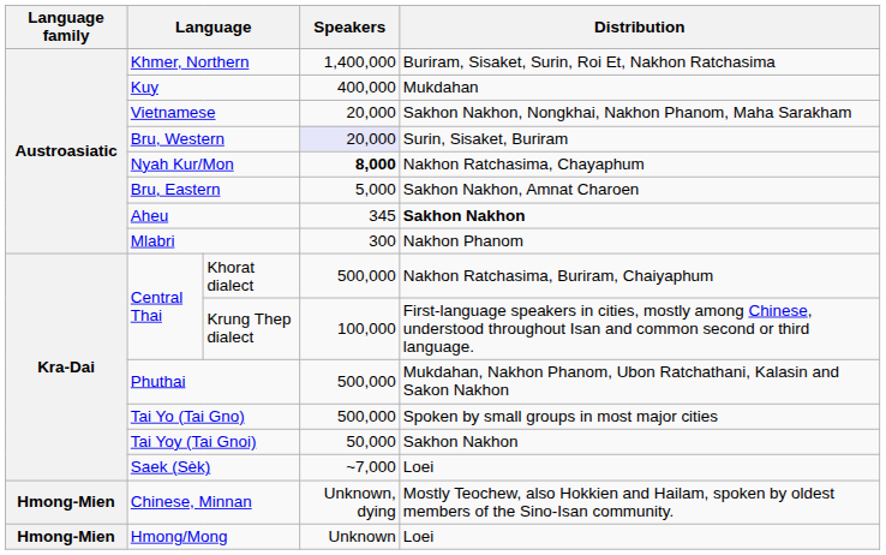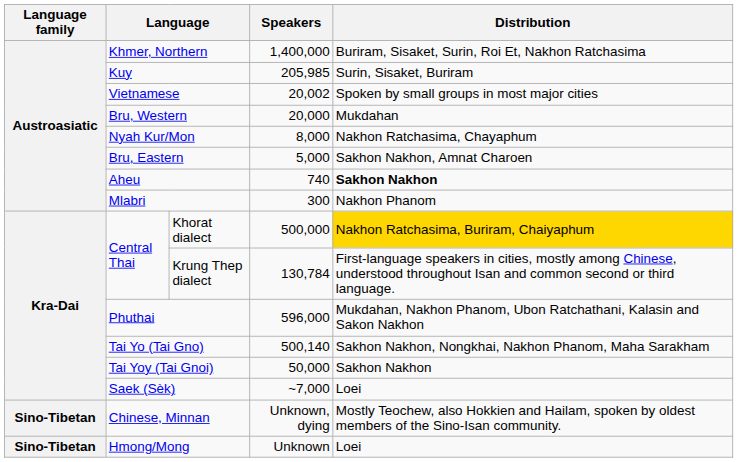Kuy | Speakers: 400,000 -> 205,985
Kuy | Distribution: Mukdahan -> Surin, Sisaket, Buriram
Vietnamese | Speakers: 20,000 -> 20,002
Vietnamese | Distribution: Sakhon Nakhon, Nongkhai, Nakhon Phanom, Maha Sarakham -> Spoken by small groups in most major cities
Bru, Western | Speakers: lavender background -> no background
Bru, Western | Distribution: Surin, Sisaket, Buriram -> Mukdahan
Nyah Kur/Mon | Speakers: bold -> normal
Aheu | Speakers: 345 -> 740
Khorat dialect | Distribution: no background -> gold background
Krung Thep dialect | Speakers: 100,000 -> 130,784
Phuthai | Speakers: 500,000 -> 596,000
Tai Yo (Tai Gno) | Speakers: 500,000 -> 500,140
Tai Yo (Tai Gno) | Distribution: Spoken by small groups in most major cities -> Sakhon Nakhon, Nongkhai, Nakhon Phanom, Maha Sarakham
Chinese, Minnan | Language family: Hmong-Mien -> Sino-Tibetan
Hmong/Mong | Language family: Hmong-Mien -> Sino-Tibetan
